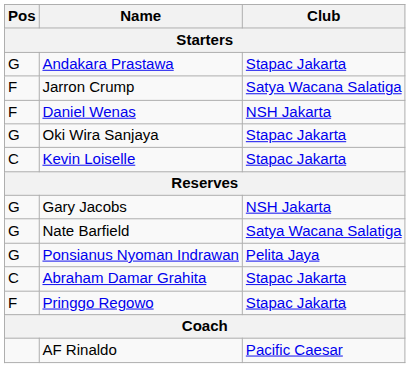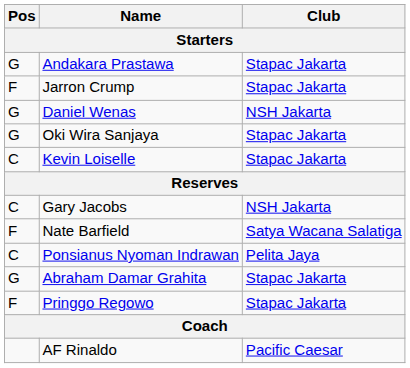Jarron Crump | Club: Satya Wacana Salatiga -> Stapac Jakarta
Daniel Wenas | Pos: F -> G
Gary Jacobs | Pos: G -> C
Nate Barfield | Pos: G -> F
Ponsianus Nyoman Indrawan | Pos: G -> C
Abraham Damar Grahita | Pos: C -> G
